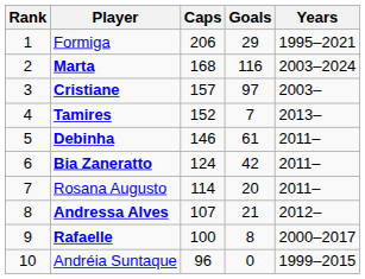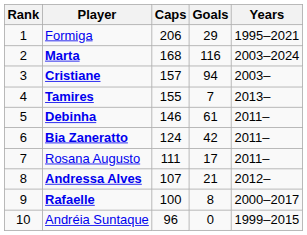Cristiane | Goals: 97 -> 94
Tamires | Caps: 152 -> 155
Rosana Augusto | Caps: 114 -> 111
Rosana Augusto | Goals: 20 -> 17
